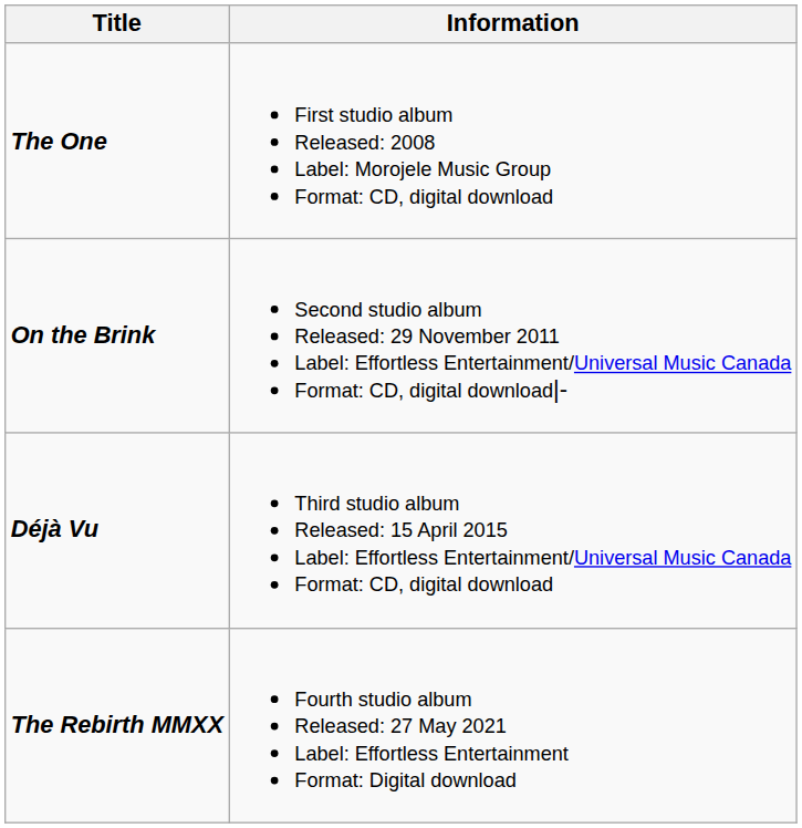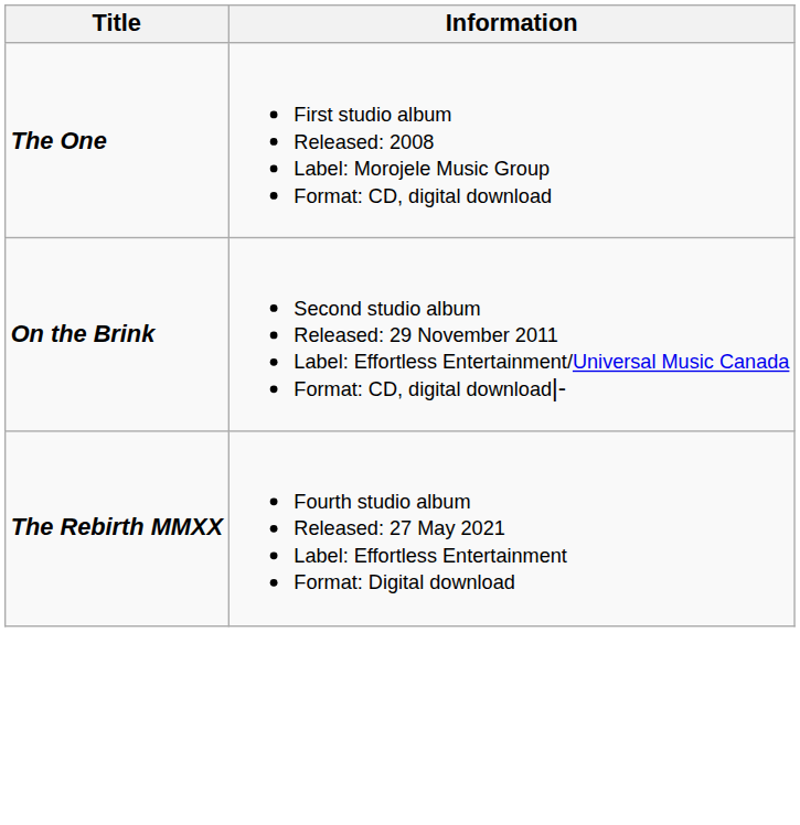- row: Déjà Vu | Third studio album Released: 15 April 2015 Label: Effortless Entertainment/Universal Music Canada Format: CD, digital download
